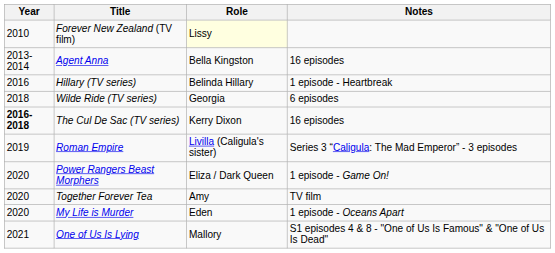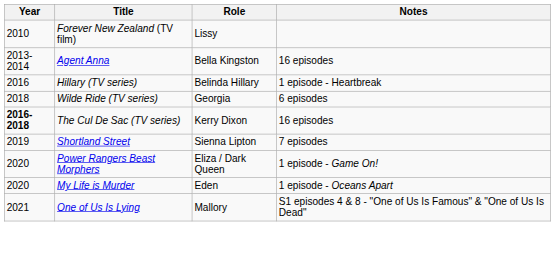Forever New Zealand (TV film) | Role: lightyellow background -> no background
- row: 2019 | Roman Empire | Livilla (Caligula's sister) | Series 3 “Caligula: The Mad Emperor” - 3 episodes
+ row: 2019 | Shortland Street | Sienna Lipton | 7 episodes
- row: 2020 | Together Forever Tea | Amy | TV film
